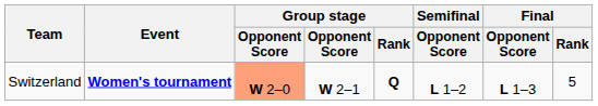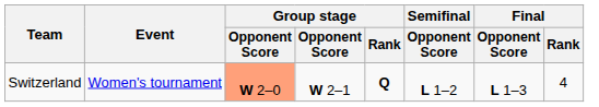Switzerland | Event: bold -> normal
Switzerland | Final / Rank: 5 -> 4
